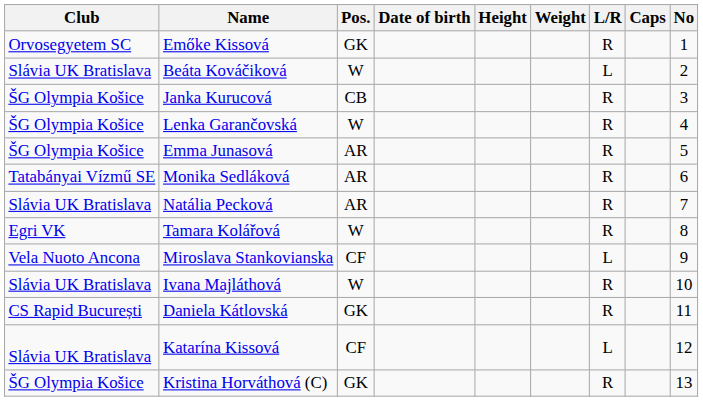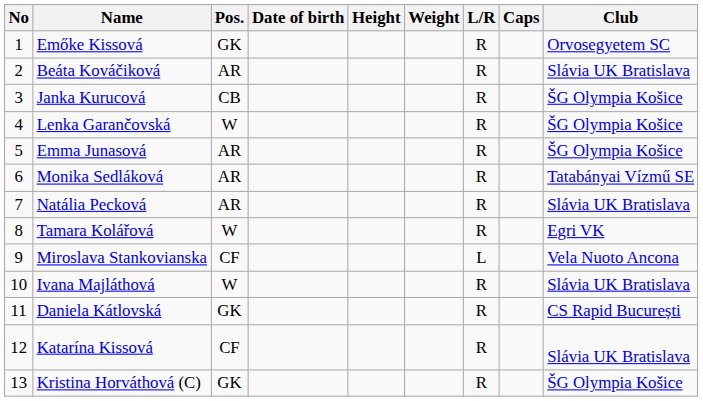columns swapped: No <-> Club
Beáta Kováčiková | Pos.: W -> AR
Beáta Kováčiková | L/R: L -> R
Katarína Kissová | L/R: L -> R
